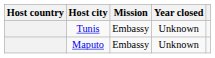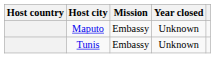rows swapped: Maputo <-> Tunis
